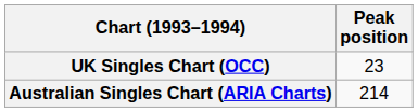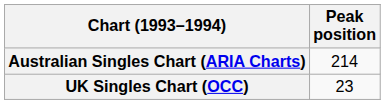rows swapped: Australian Singles Chart (ARIA Charts) <-> UK Singles Chart (OCC)
